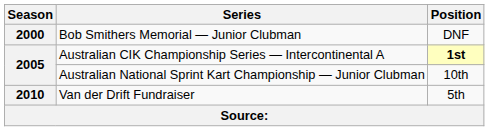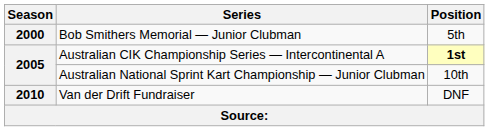Bob Smithers Memorial — Junior Clubman | Position: DNF -> 5th
Van der Drift Fundraiser | Position: 5th -> DNF
